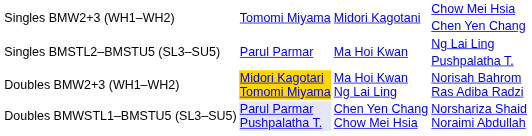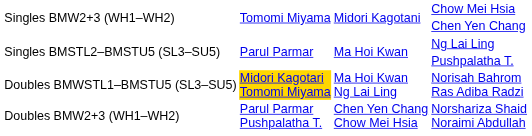Norisah Bahrom Ras Adiba Radzi | column 1: Doubles BMW2+3 (WH1–WH2) -> Doubles BMWSTL1–BMSTU5 (SL3–SU5)
Norshariza Shaid Noraimi Abdullah | column 1: Doubles BMWSTL1–BMSTU5 (SL3–SU5) -> Doubles BMW2+3 (WH1–WH2)
Norshariza Shaid Noraimi Abdullah | column 2: lavender background -> no background
